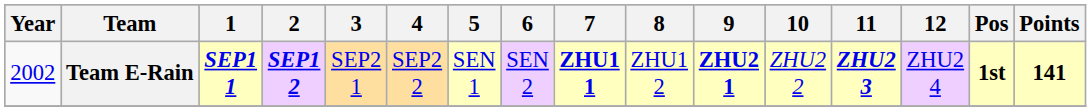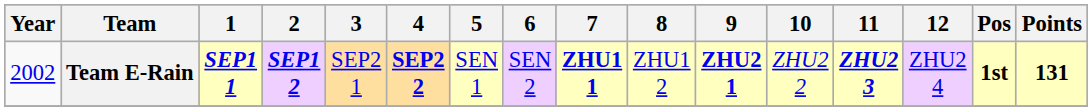Team E-Rain | 4: normal -> bold
Team E-Rain | Points: 141 -> 131
